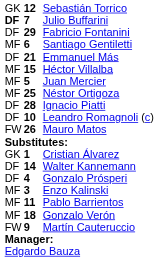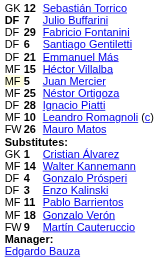Santiago Gentiletti | column 1: MF -> DF
Juan Mercier | column 1: no background -> lightyellow background
Leandro Romagnoli (c) | column 1: DF -> MF
Walter Kannemann | column 1: DF -> MF
Enzo Kalinski | column 1: MF -> DF
